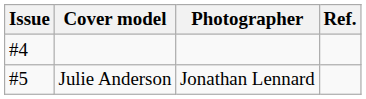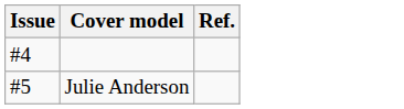- column: Photographer | Jonathan Lennard
